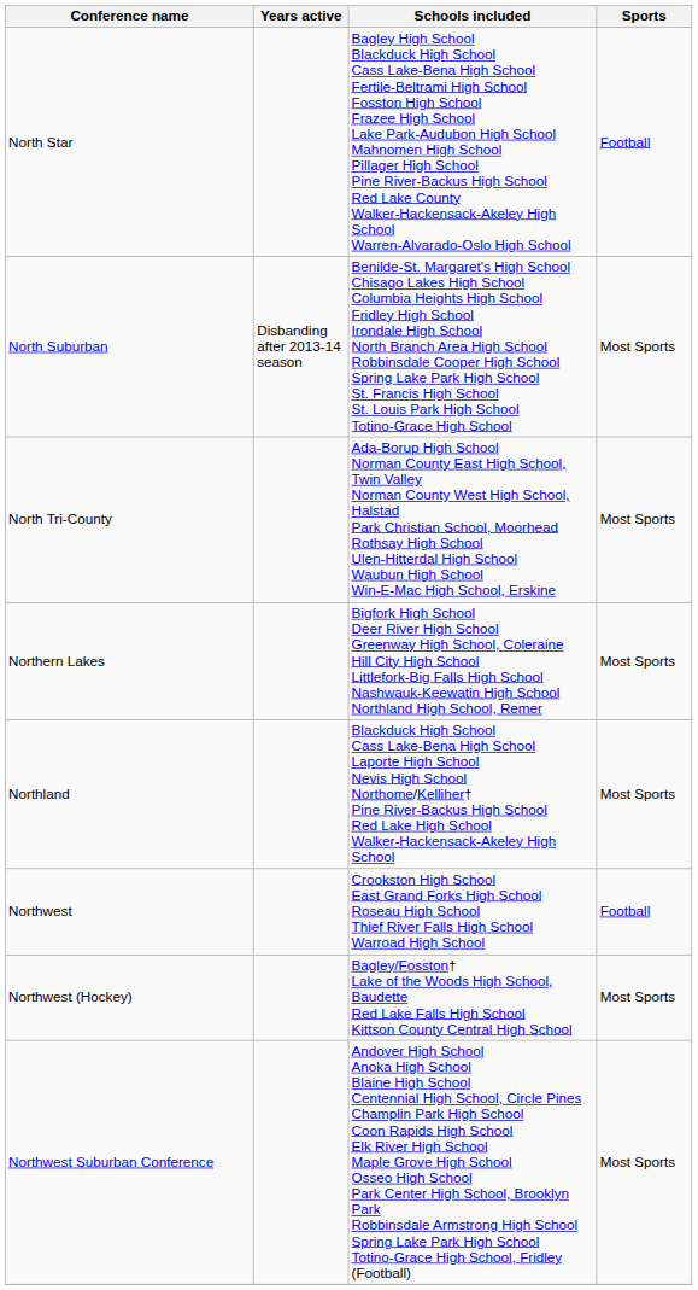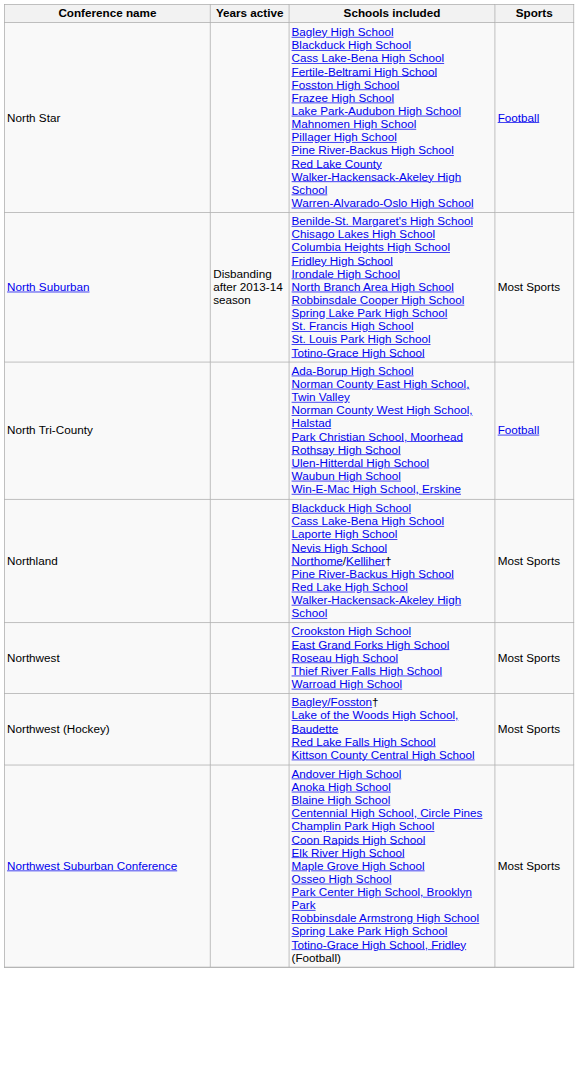North Tri-County | Sports: Most Sports -> Football
- row: Northern Lakes | Bigfork High School Deer River High School Greenway High School, Coleraine Hill City High School Littlefork-Big Falls High School Nashwauk-Keewatin High School Northland High School, Remer | Most Sports
Northwest | Sports: Football -> Most Sports
